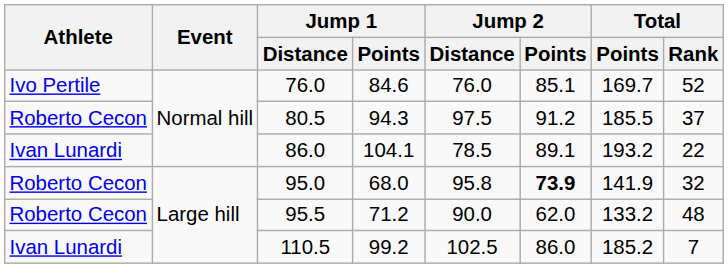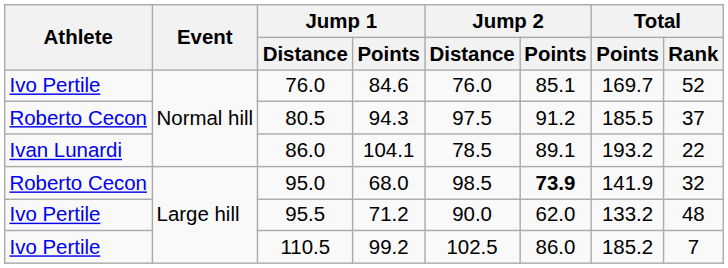95.0 | Jump 2 / Distance: 95.8 -> 98.5
95.5 | Athlete: Roberto Cecon -> Ivo Pertile
110.5 | Athlete: Ivan Lunardi -> Ivo Pertile
